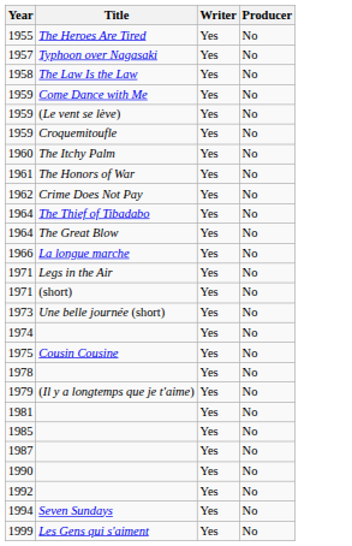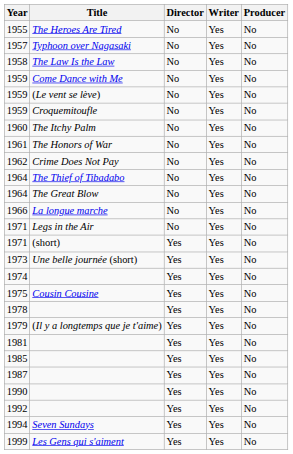+ column: Director | No | No | No | No | No | No | No | No | No | No | No | No | No | Yes | Yes | Yes | Yes | Yes | Yes | Yes | Yes | Yes | Yes | Yes | Yes | Yes
